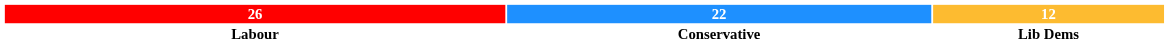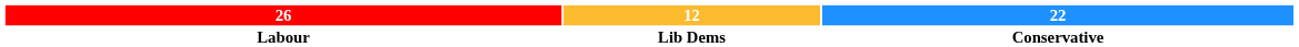columns swapped: 22 <-> 12
